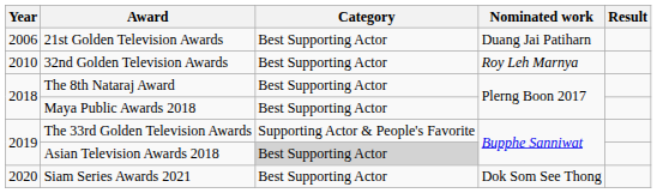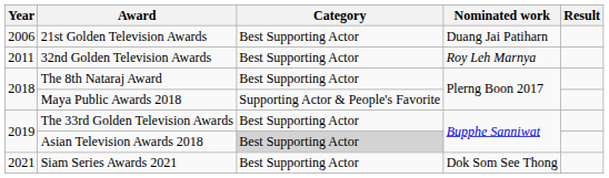32nd Golden Television Awards | Year: 2010 -> 2011
Maya Public Awards 2018 | Category: Best Supporting Actor -> Supporting Actor & People's Favorite
The 33rd Golden Television Awards | Category: Supporting Actor & People's Favorite -> Best Supporting Actor
Siam Series Awards 2021 | Year: 2020 -> 2021
